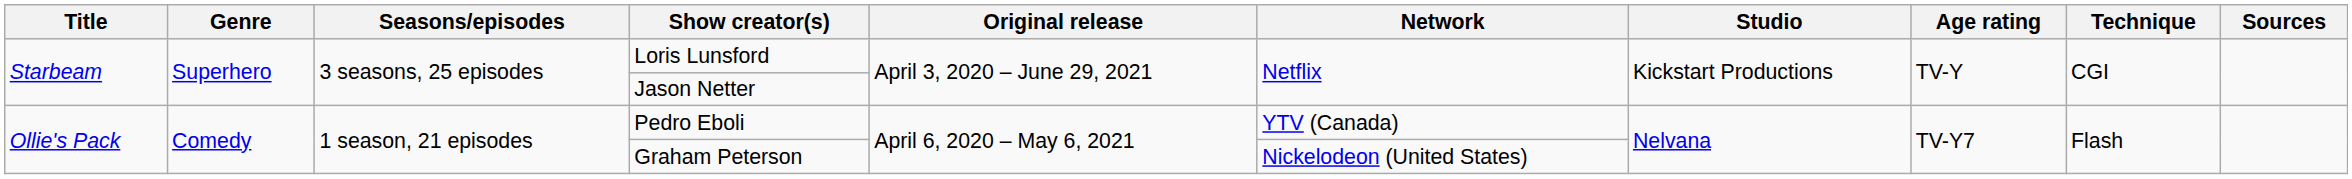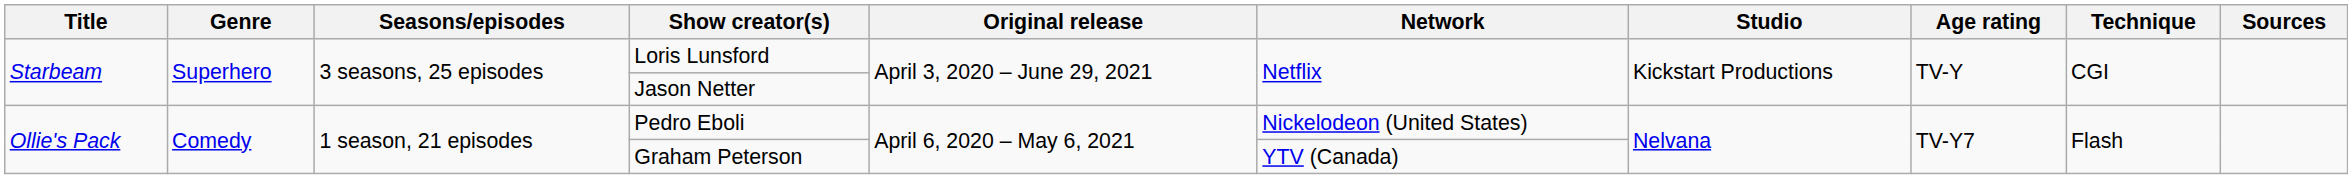Pedro Eboli | Network: YTV (Canada) -> Nickelodeon (United States)
Graham Peterson | Network: Nickelodeon (United States) -> YTV (Canada)
